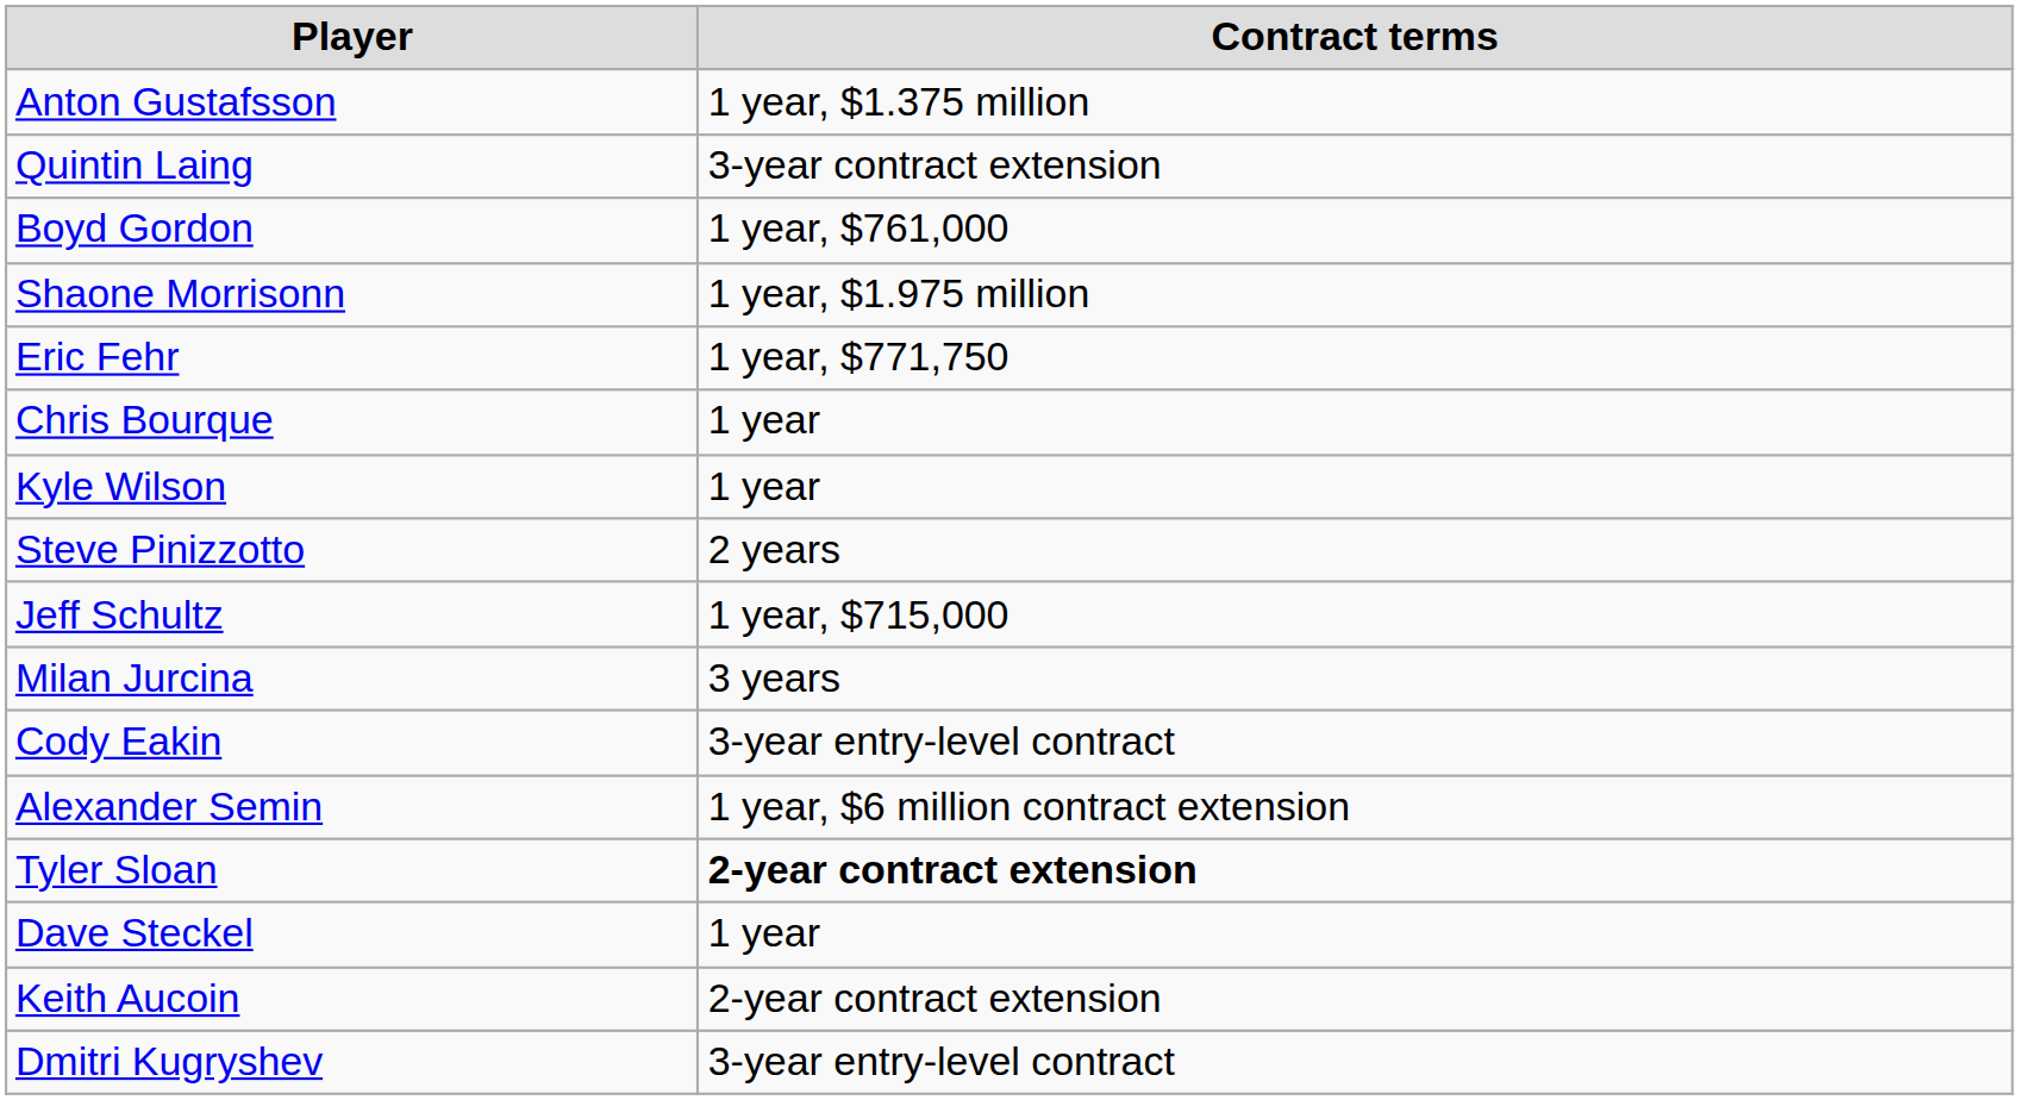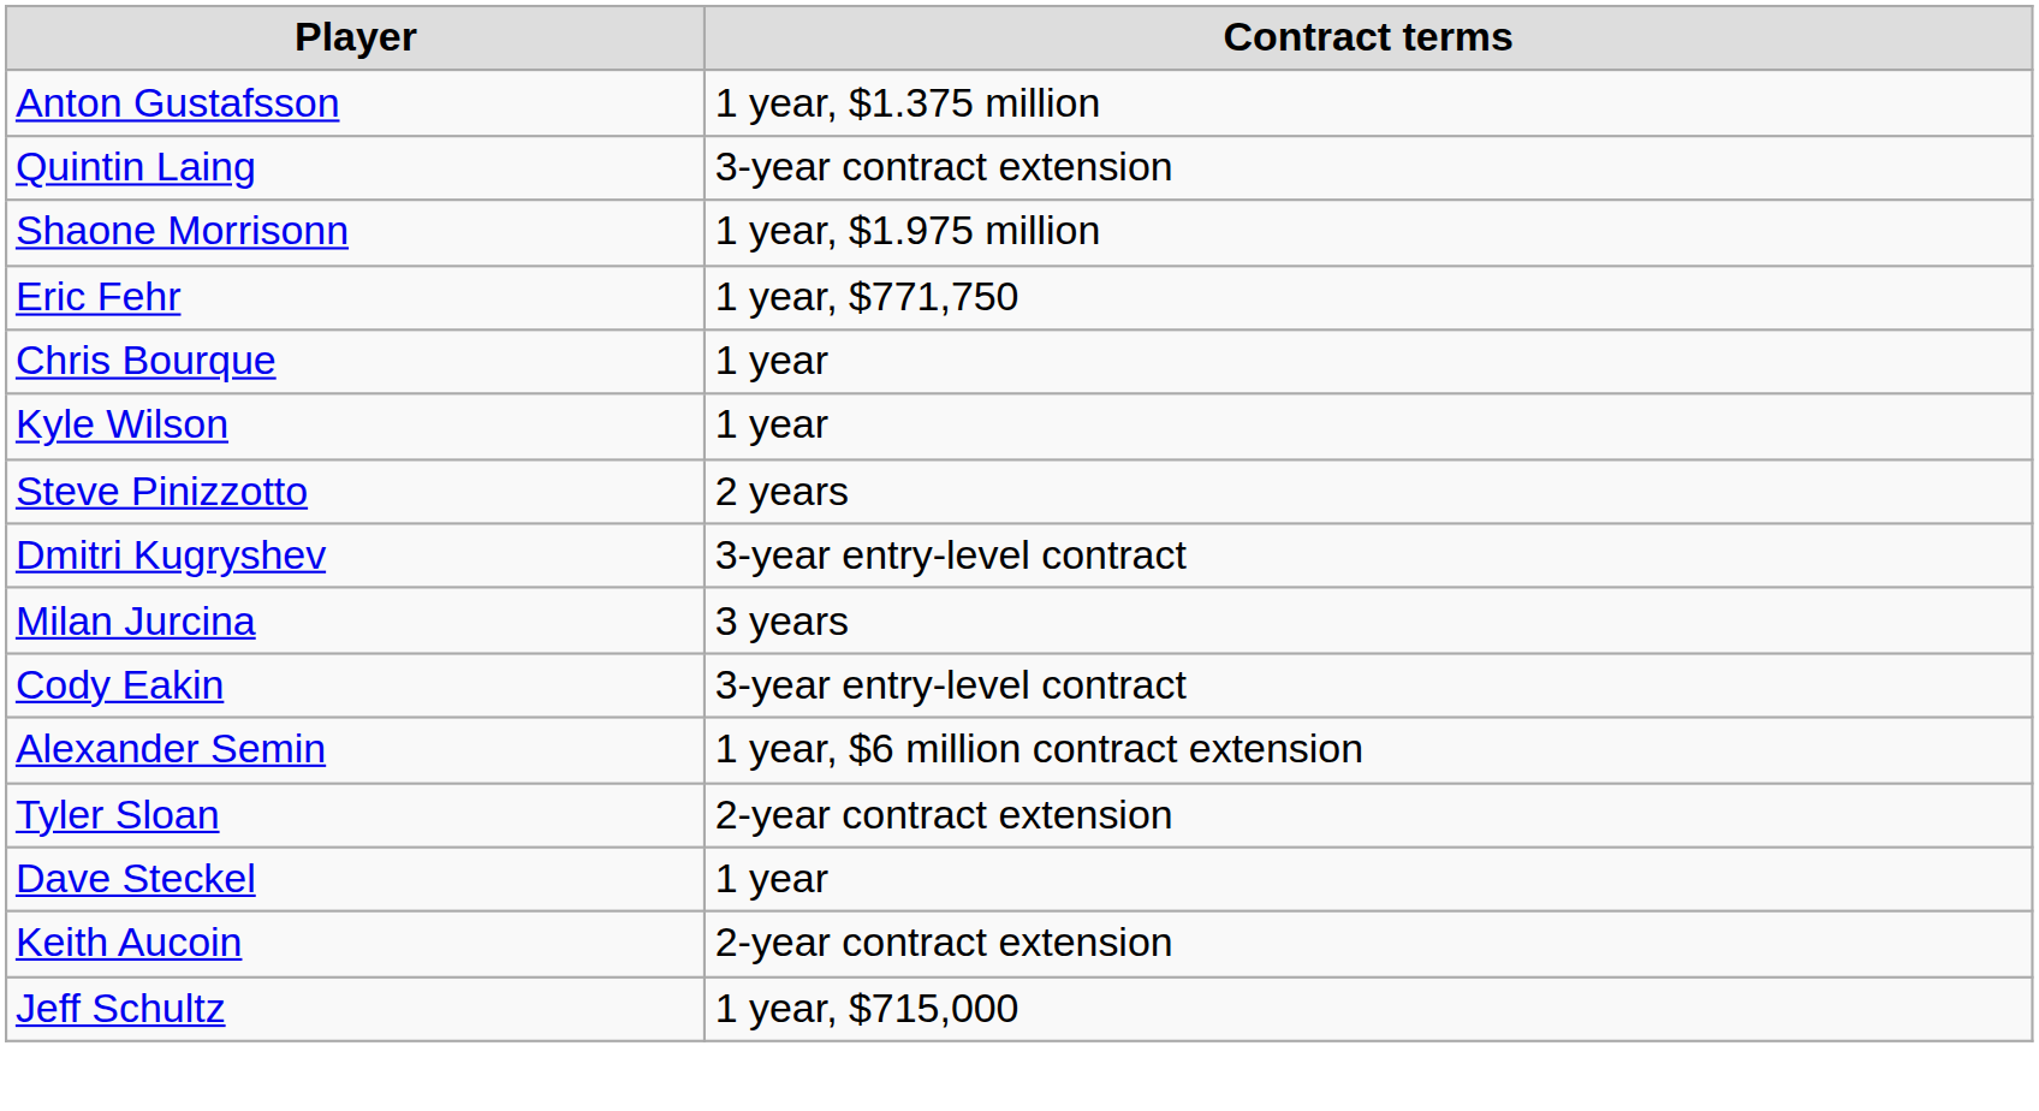- row: Boyd Gordon | 1 year, $761,000
rows swapped: Jeff Schultz <-> Dmitri Kugryshev
Tyler Sloan | Contract terms: bold -> normal
